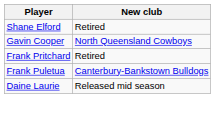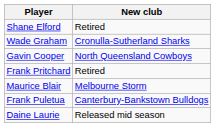+ row: Wade Graham | Cronulla-Sutherland Sharks
+ row: Maurice Blair | Melbourne Storm
